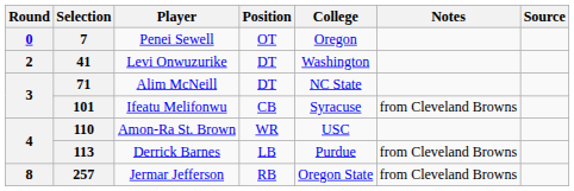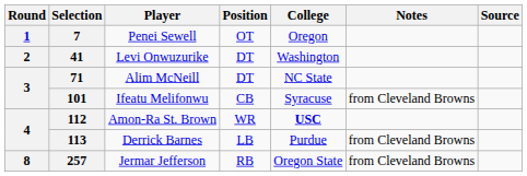Penei Sewell | Round: 0 -> 1
Amon-Ra St. Brown | Selection: 110 -> 112
Amon-Ra St. Brown | College: normal -> bold
